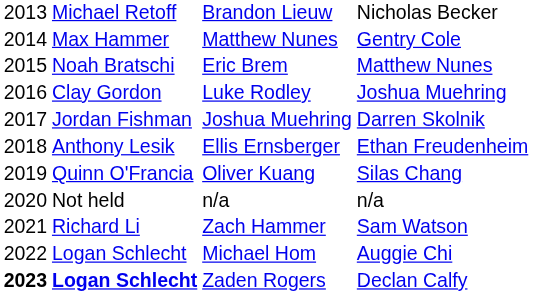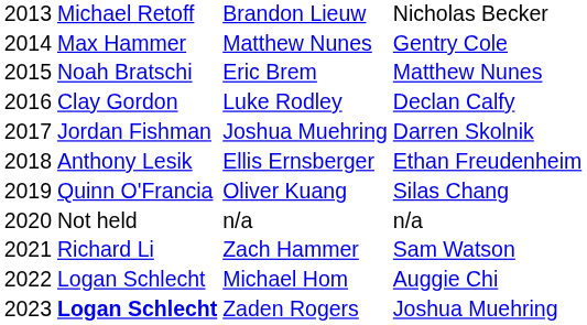Luke Rodley | column 4: Joshua Muehring -> Declan Calfy
Zaden Rogers | column 1: bold -> normal
Zaden Rogers | column 4: Declan Calfy -> Joshua Muehring
